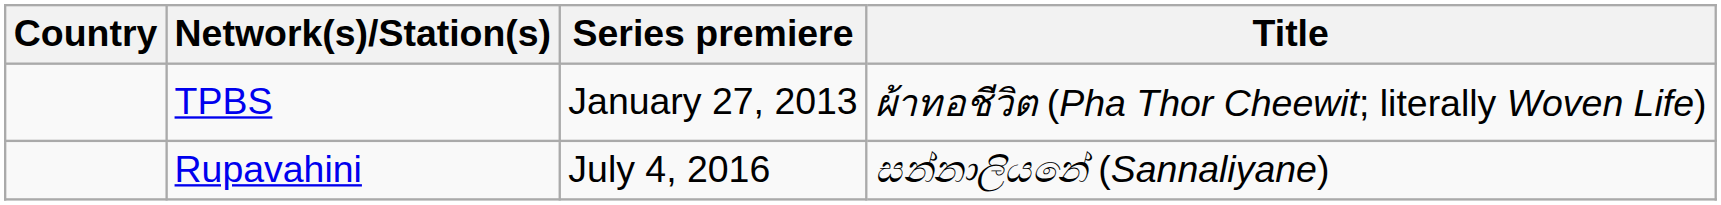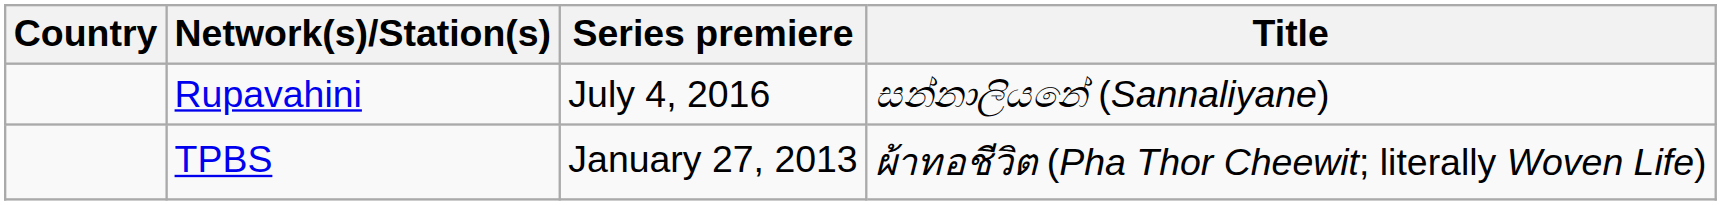rows swapped: TPBS <-> Rupavahini
